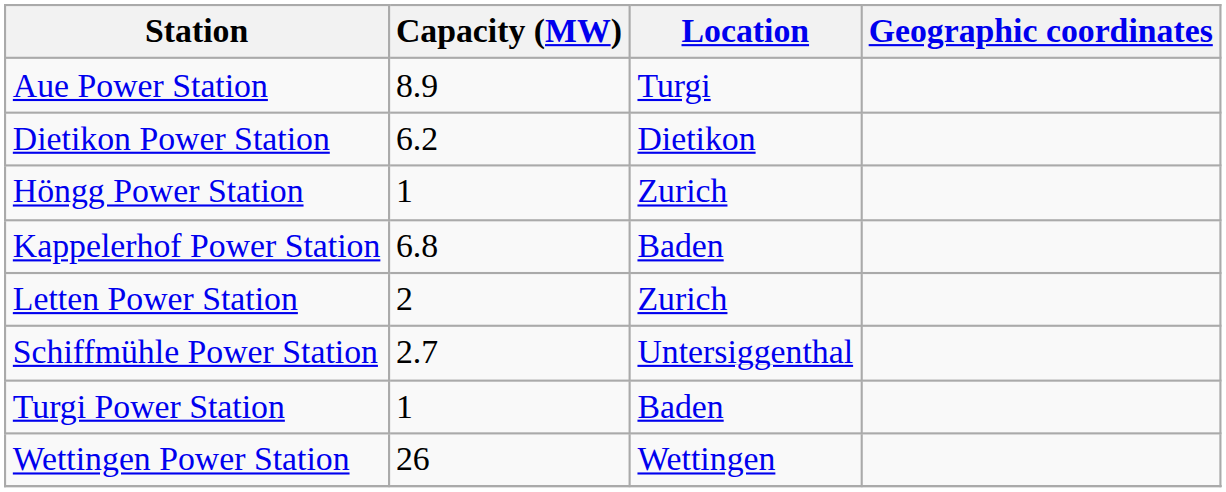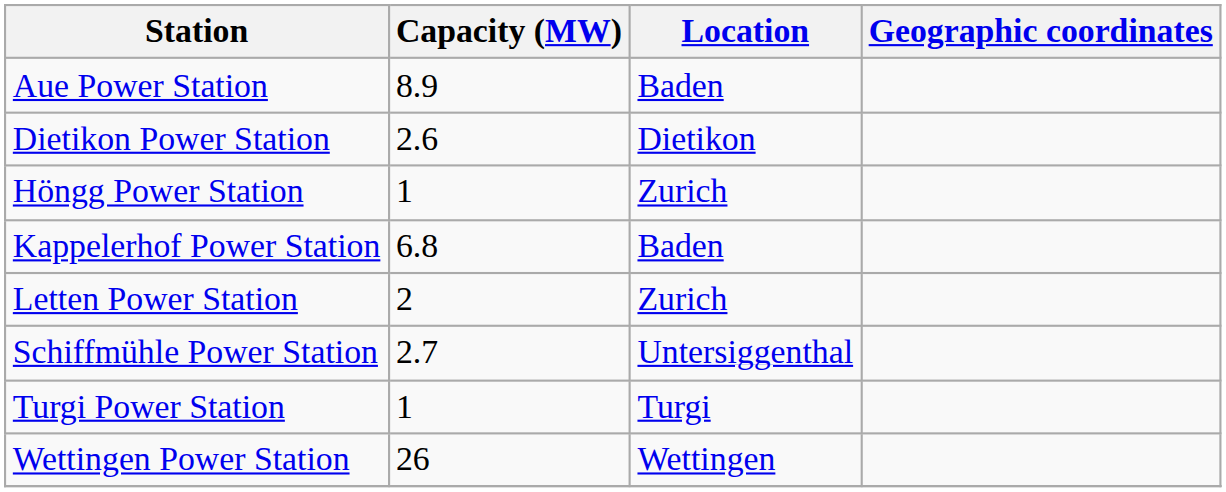Aue Power Station | Location: Turgi -> Baden
Dietikon Power Station | Capacity (MW): 6.2 -> 2.6
Turgi Power Station | Location: Baden -> Turgi
